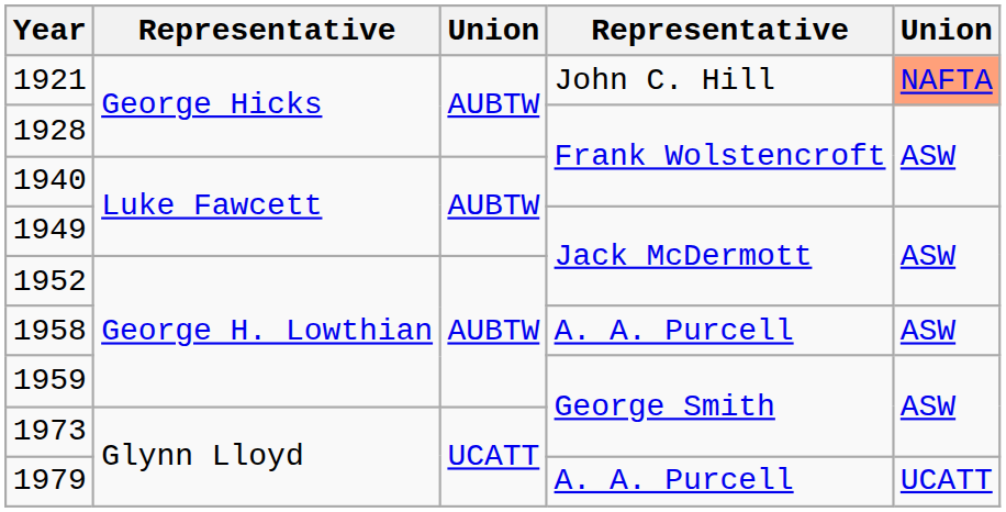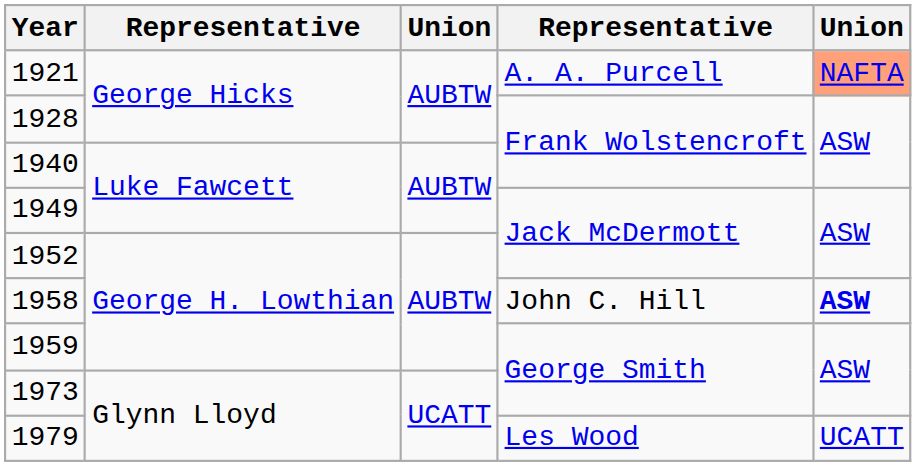1921 | column 4: John C. Hill -> A. A. Purcell
1958 | column 4: A. A. Purcell -> John C. Hill
1958 | column 5: normal -> bold
1979 | column 4: A. A. Purcell -> Les Wood
